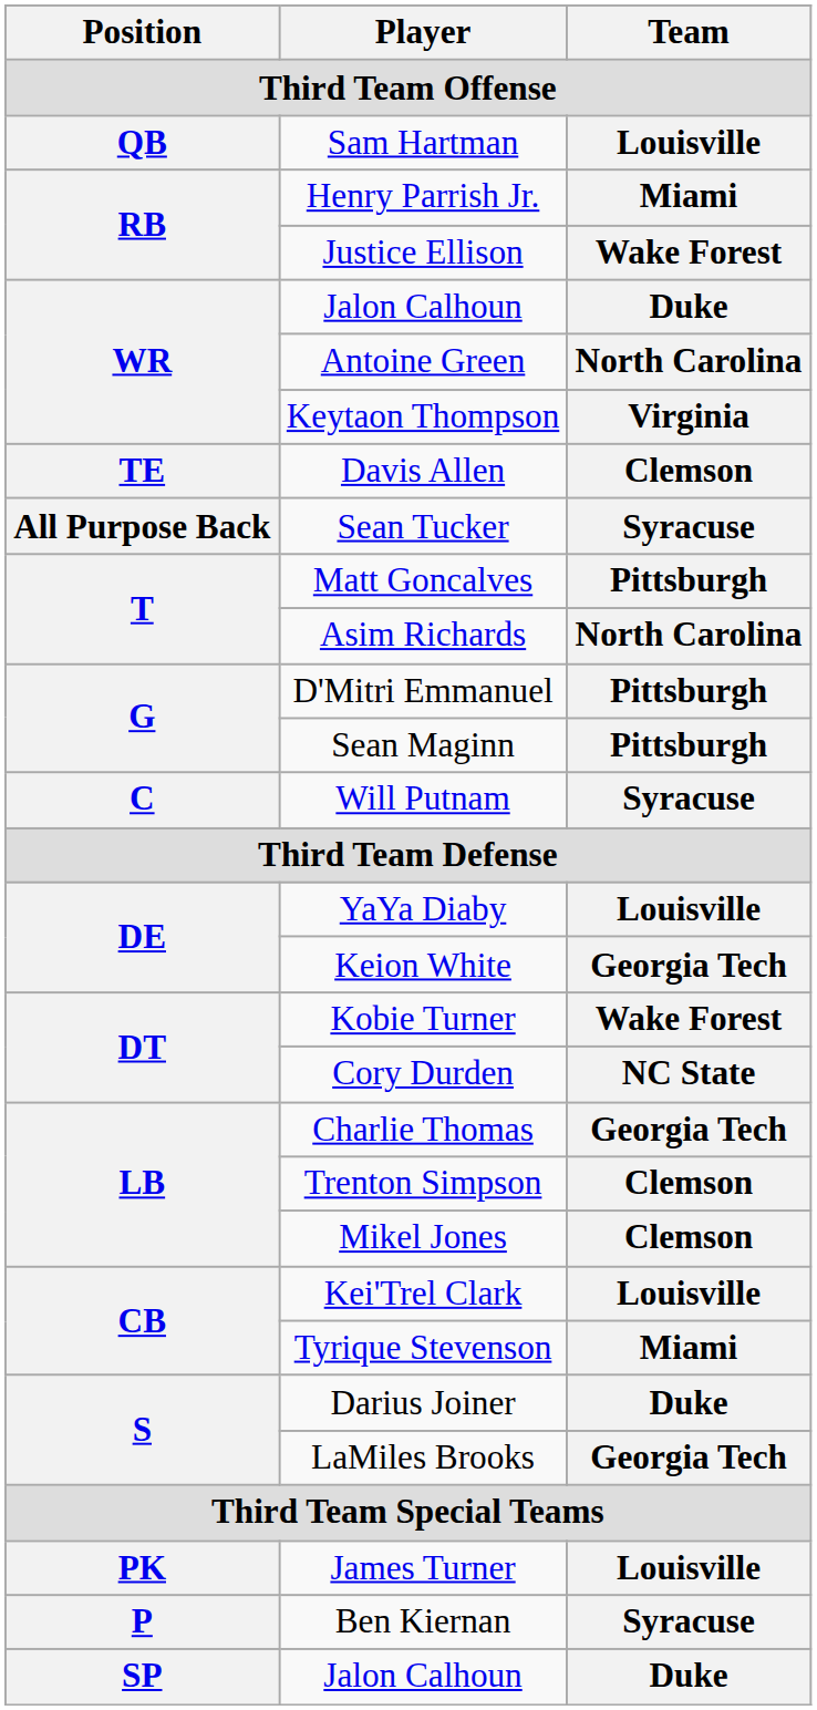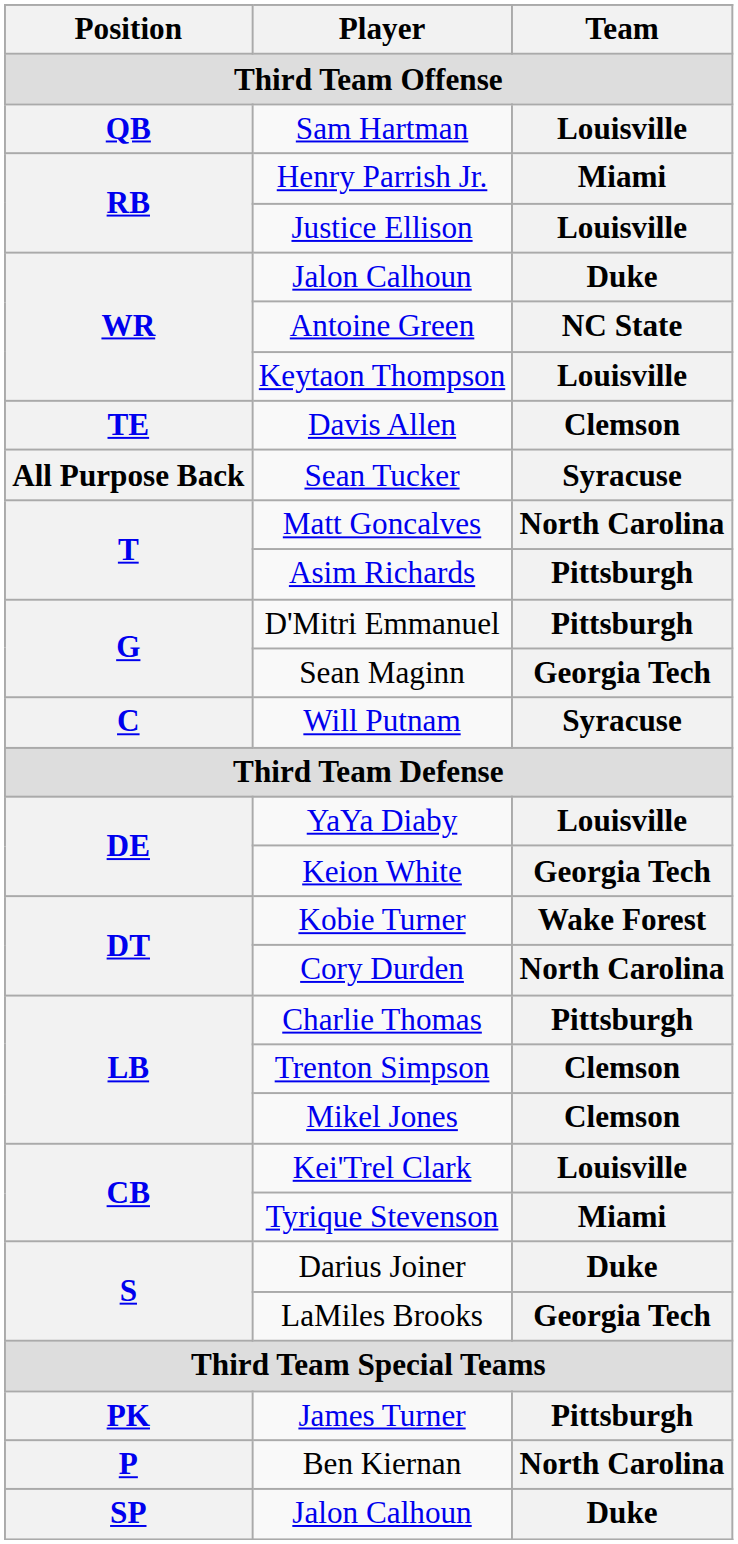Justice Ellison | Team: Wake Forest -> Louisville
Antoine Green | Team: North Carolina -> NC State
Keytaon Thompson | Team: Virginia -> Louisville
Matt Goncalves | Team: Pittsburgh -> North Carolina
Asim Richards | Team: North Carolina -> Pittsburgh
Sean Maginn | Team: Pittsburgh -> Georgia Tech
Cory Durden | Team: NC State -> North Carolina
Charlie Thomas | Team: Georgia Tech -> Pittsburgh
James Turner | Team: Louisville -> Pittsburgh
Ben Kiernan | Team: Syracuse -> North Carolina
